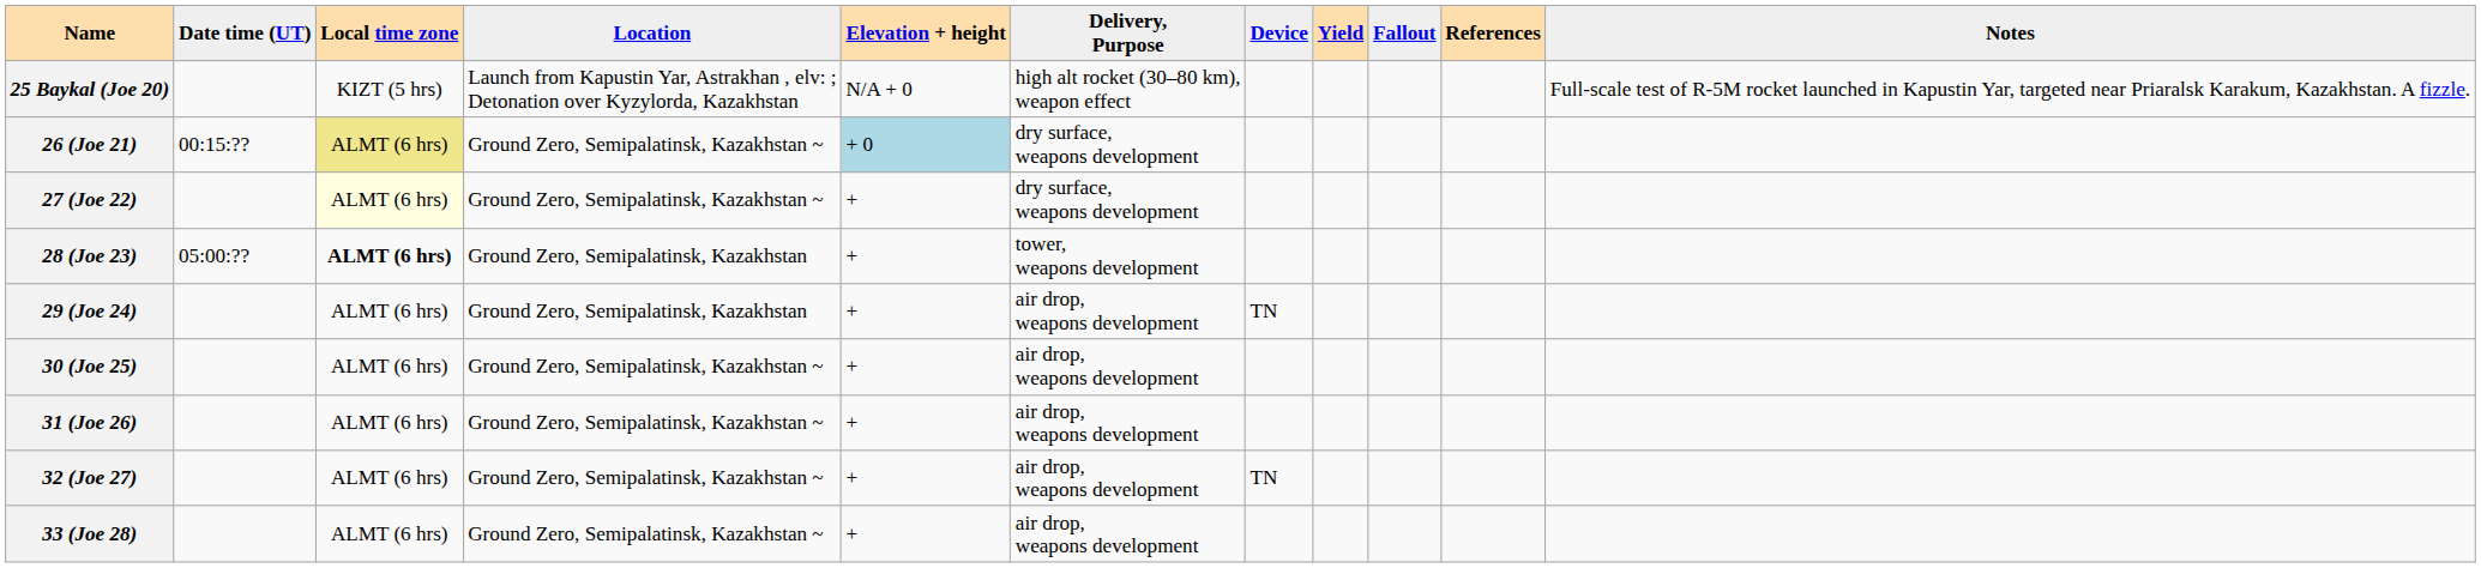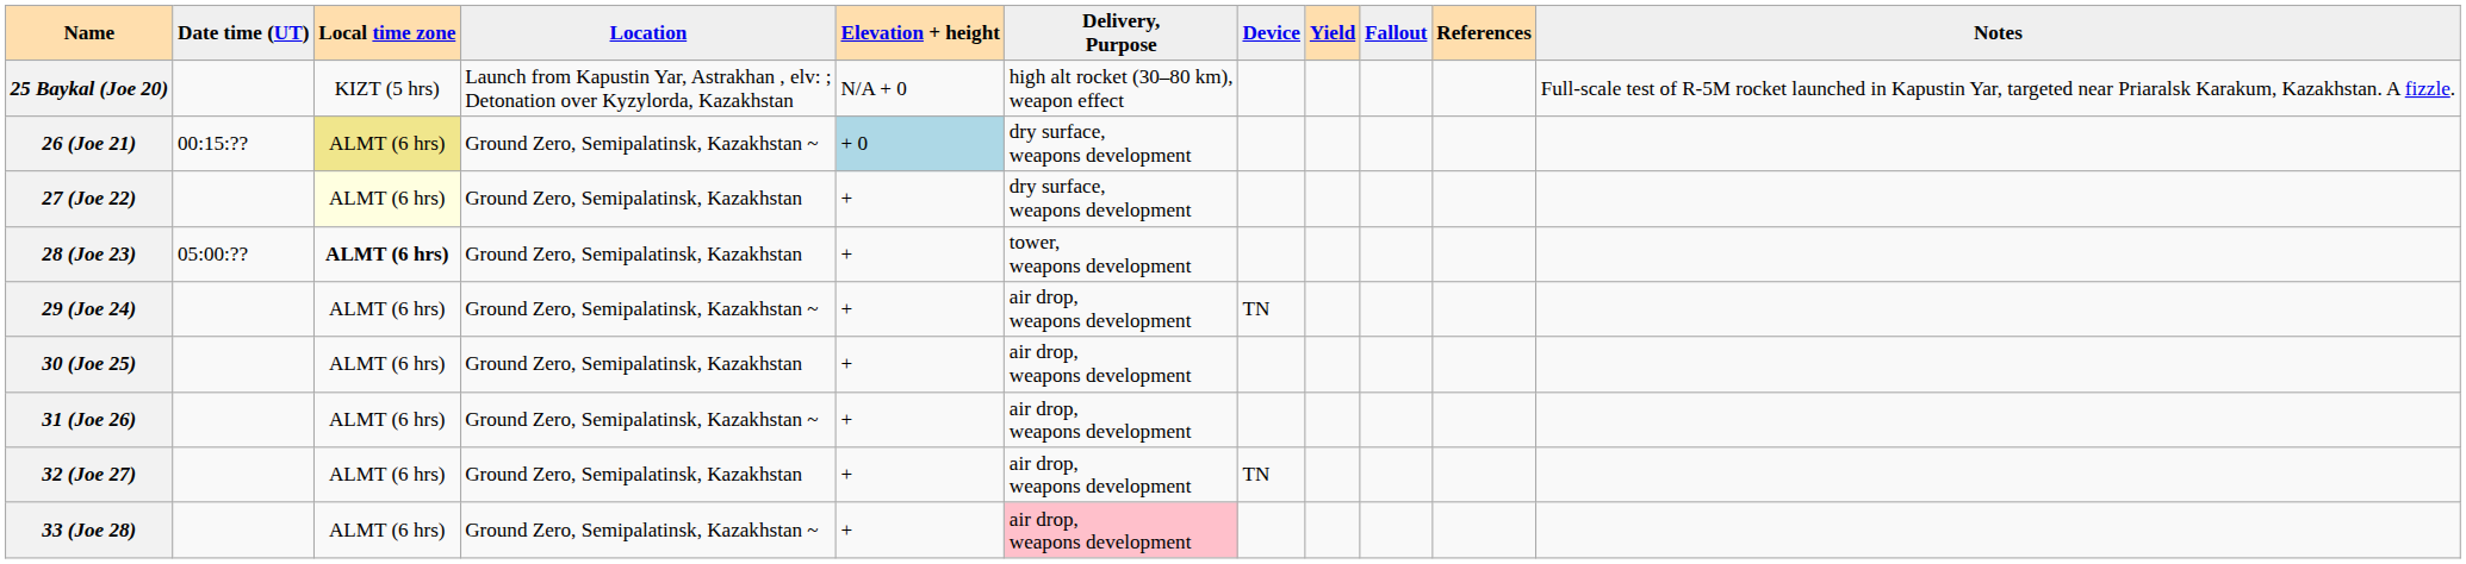27 (Joe 22) | Location: Ground Zero, Semipalatinsk, Kazakhstan ~ -> Ground Zero, Semipalatinsk, Kazakhstan
29 (Joe 24) | Location: Ground Zero, Semipalatinsk, Kazakhstan -> Ground Zero, Semipalatinsk, Kazakhstan ~
30 (Joe 25) | Location: Ground Zero, Semipalatinsk, Kazakhstan ~ -> Ground Zero, Semipalatinsk, Kazakhstan
32 (Joe 27) | Location: Ground Zero, Semipalatinsk, Kazakhstan ~ -> Ground Zero, Semipalatinsk, Kazakhstan
33 (Joe 28) | Delivery, Purpose: no background -> pink background
